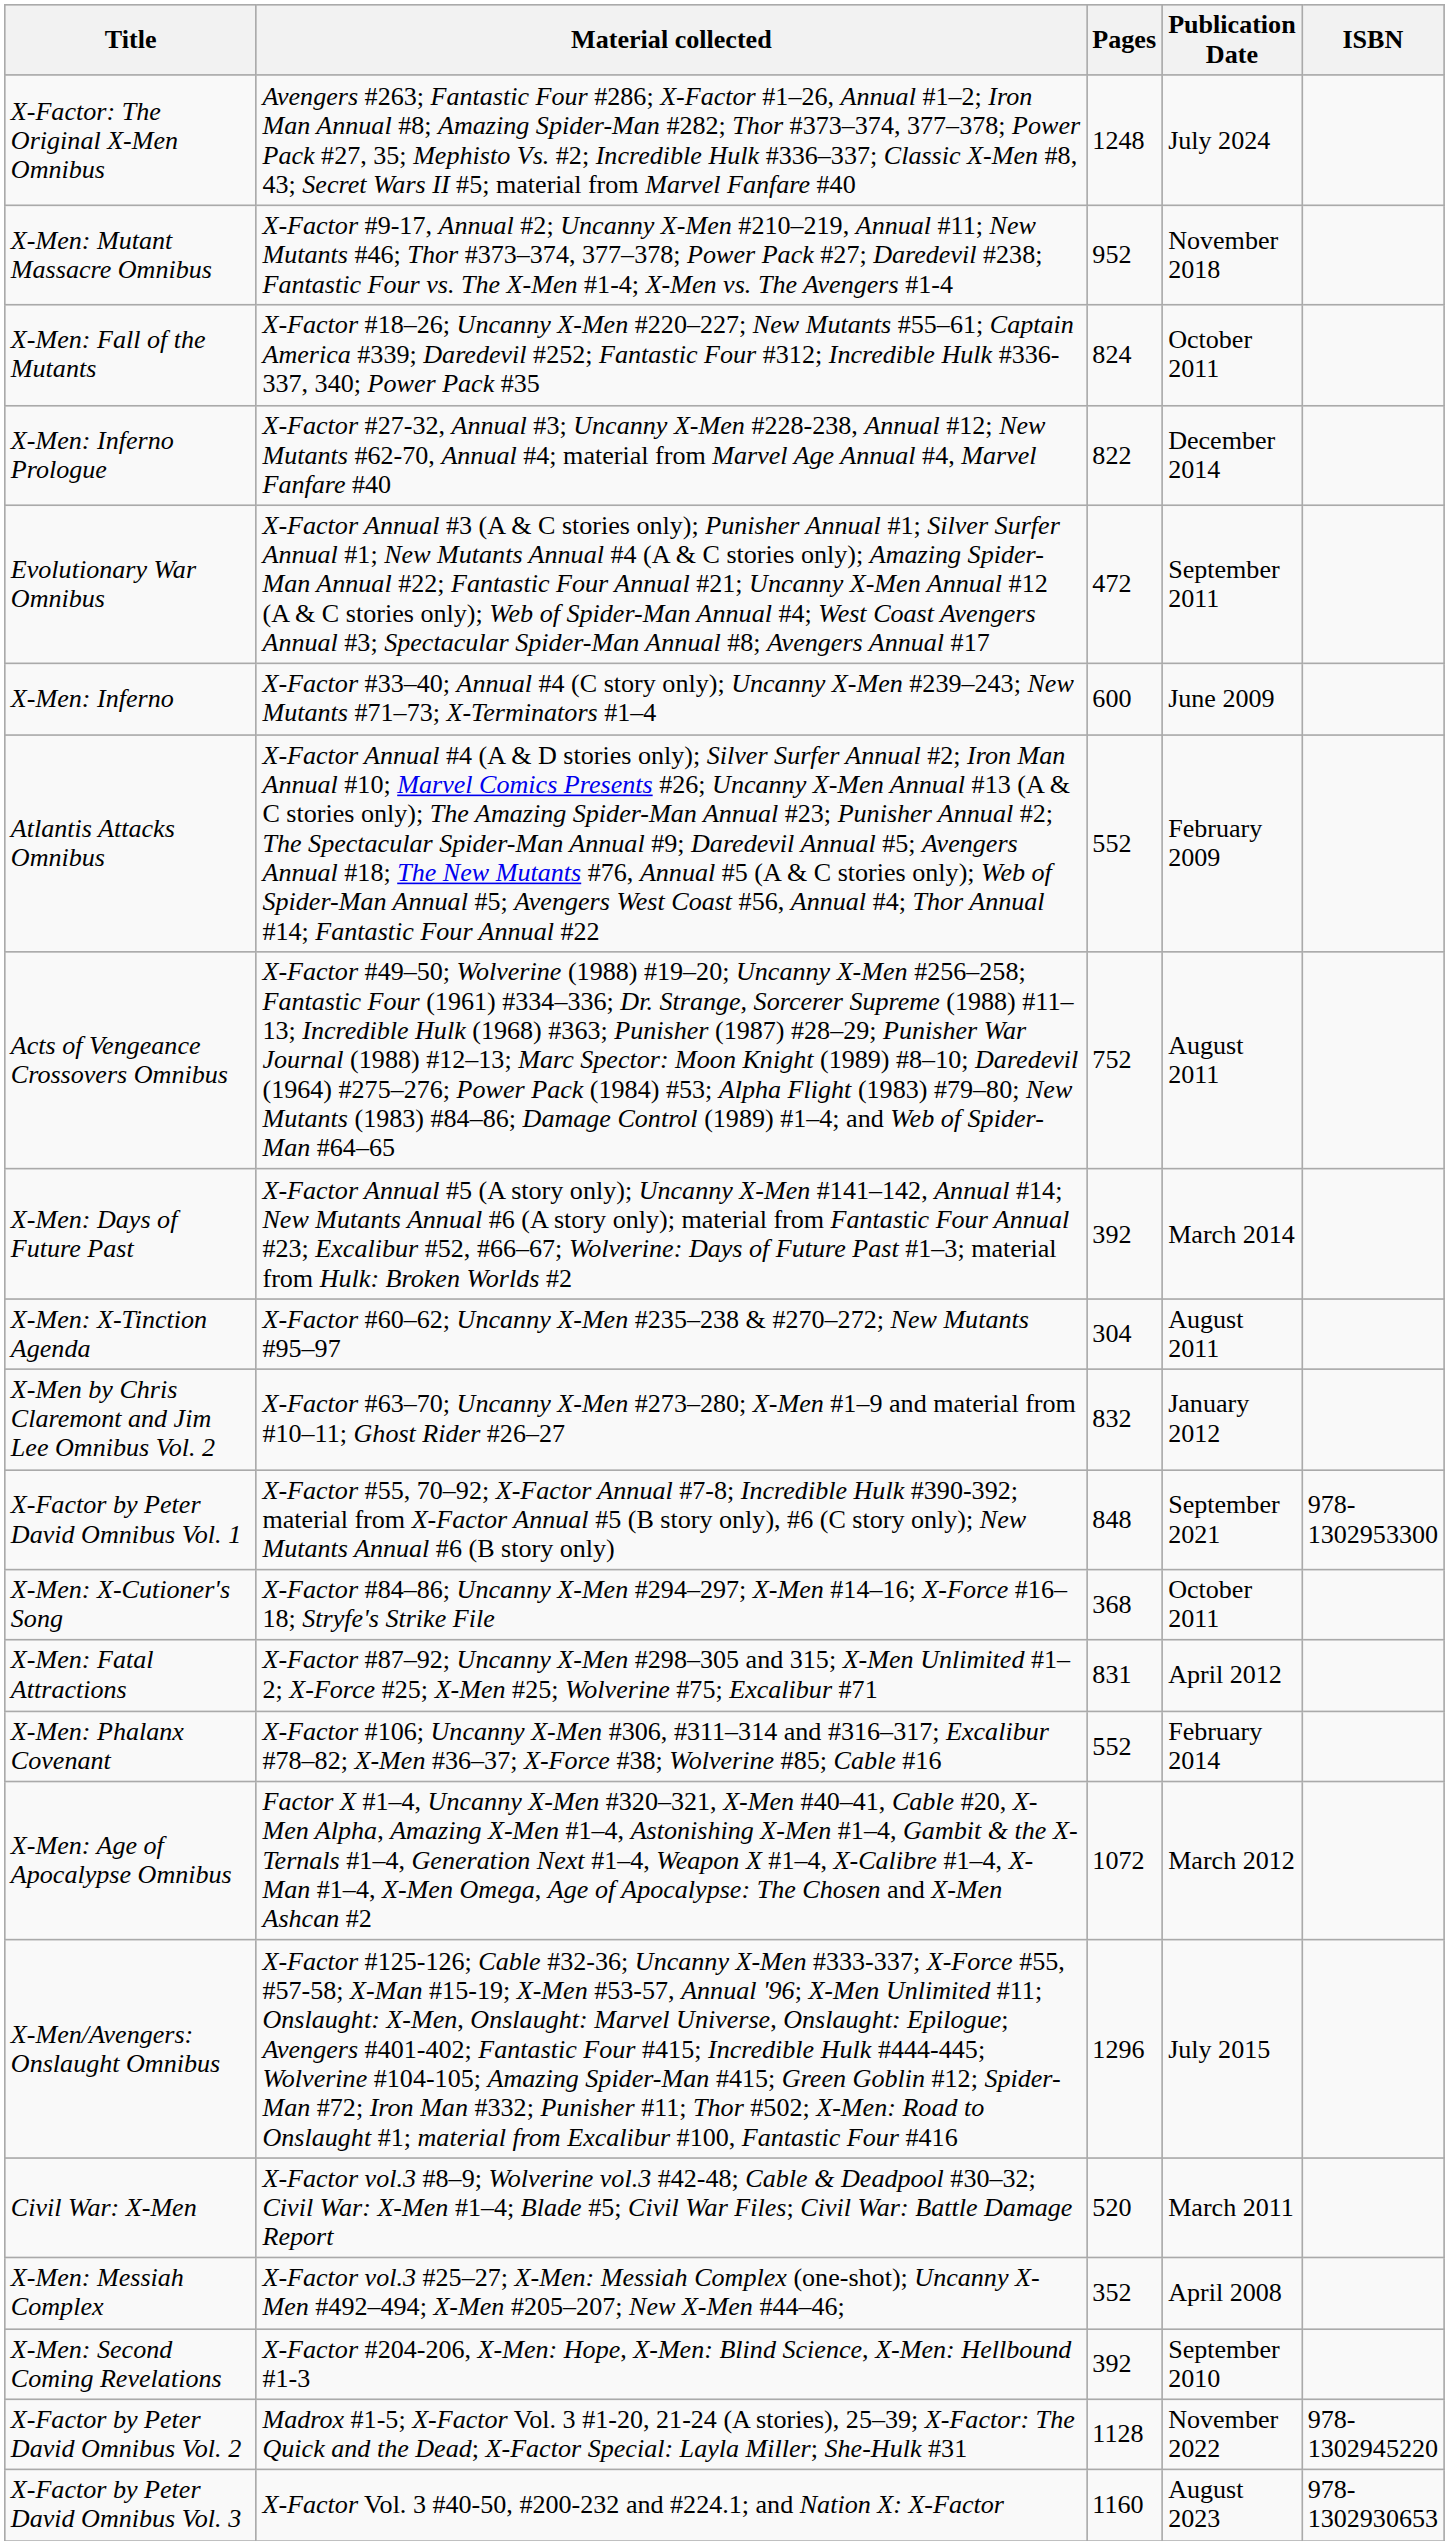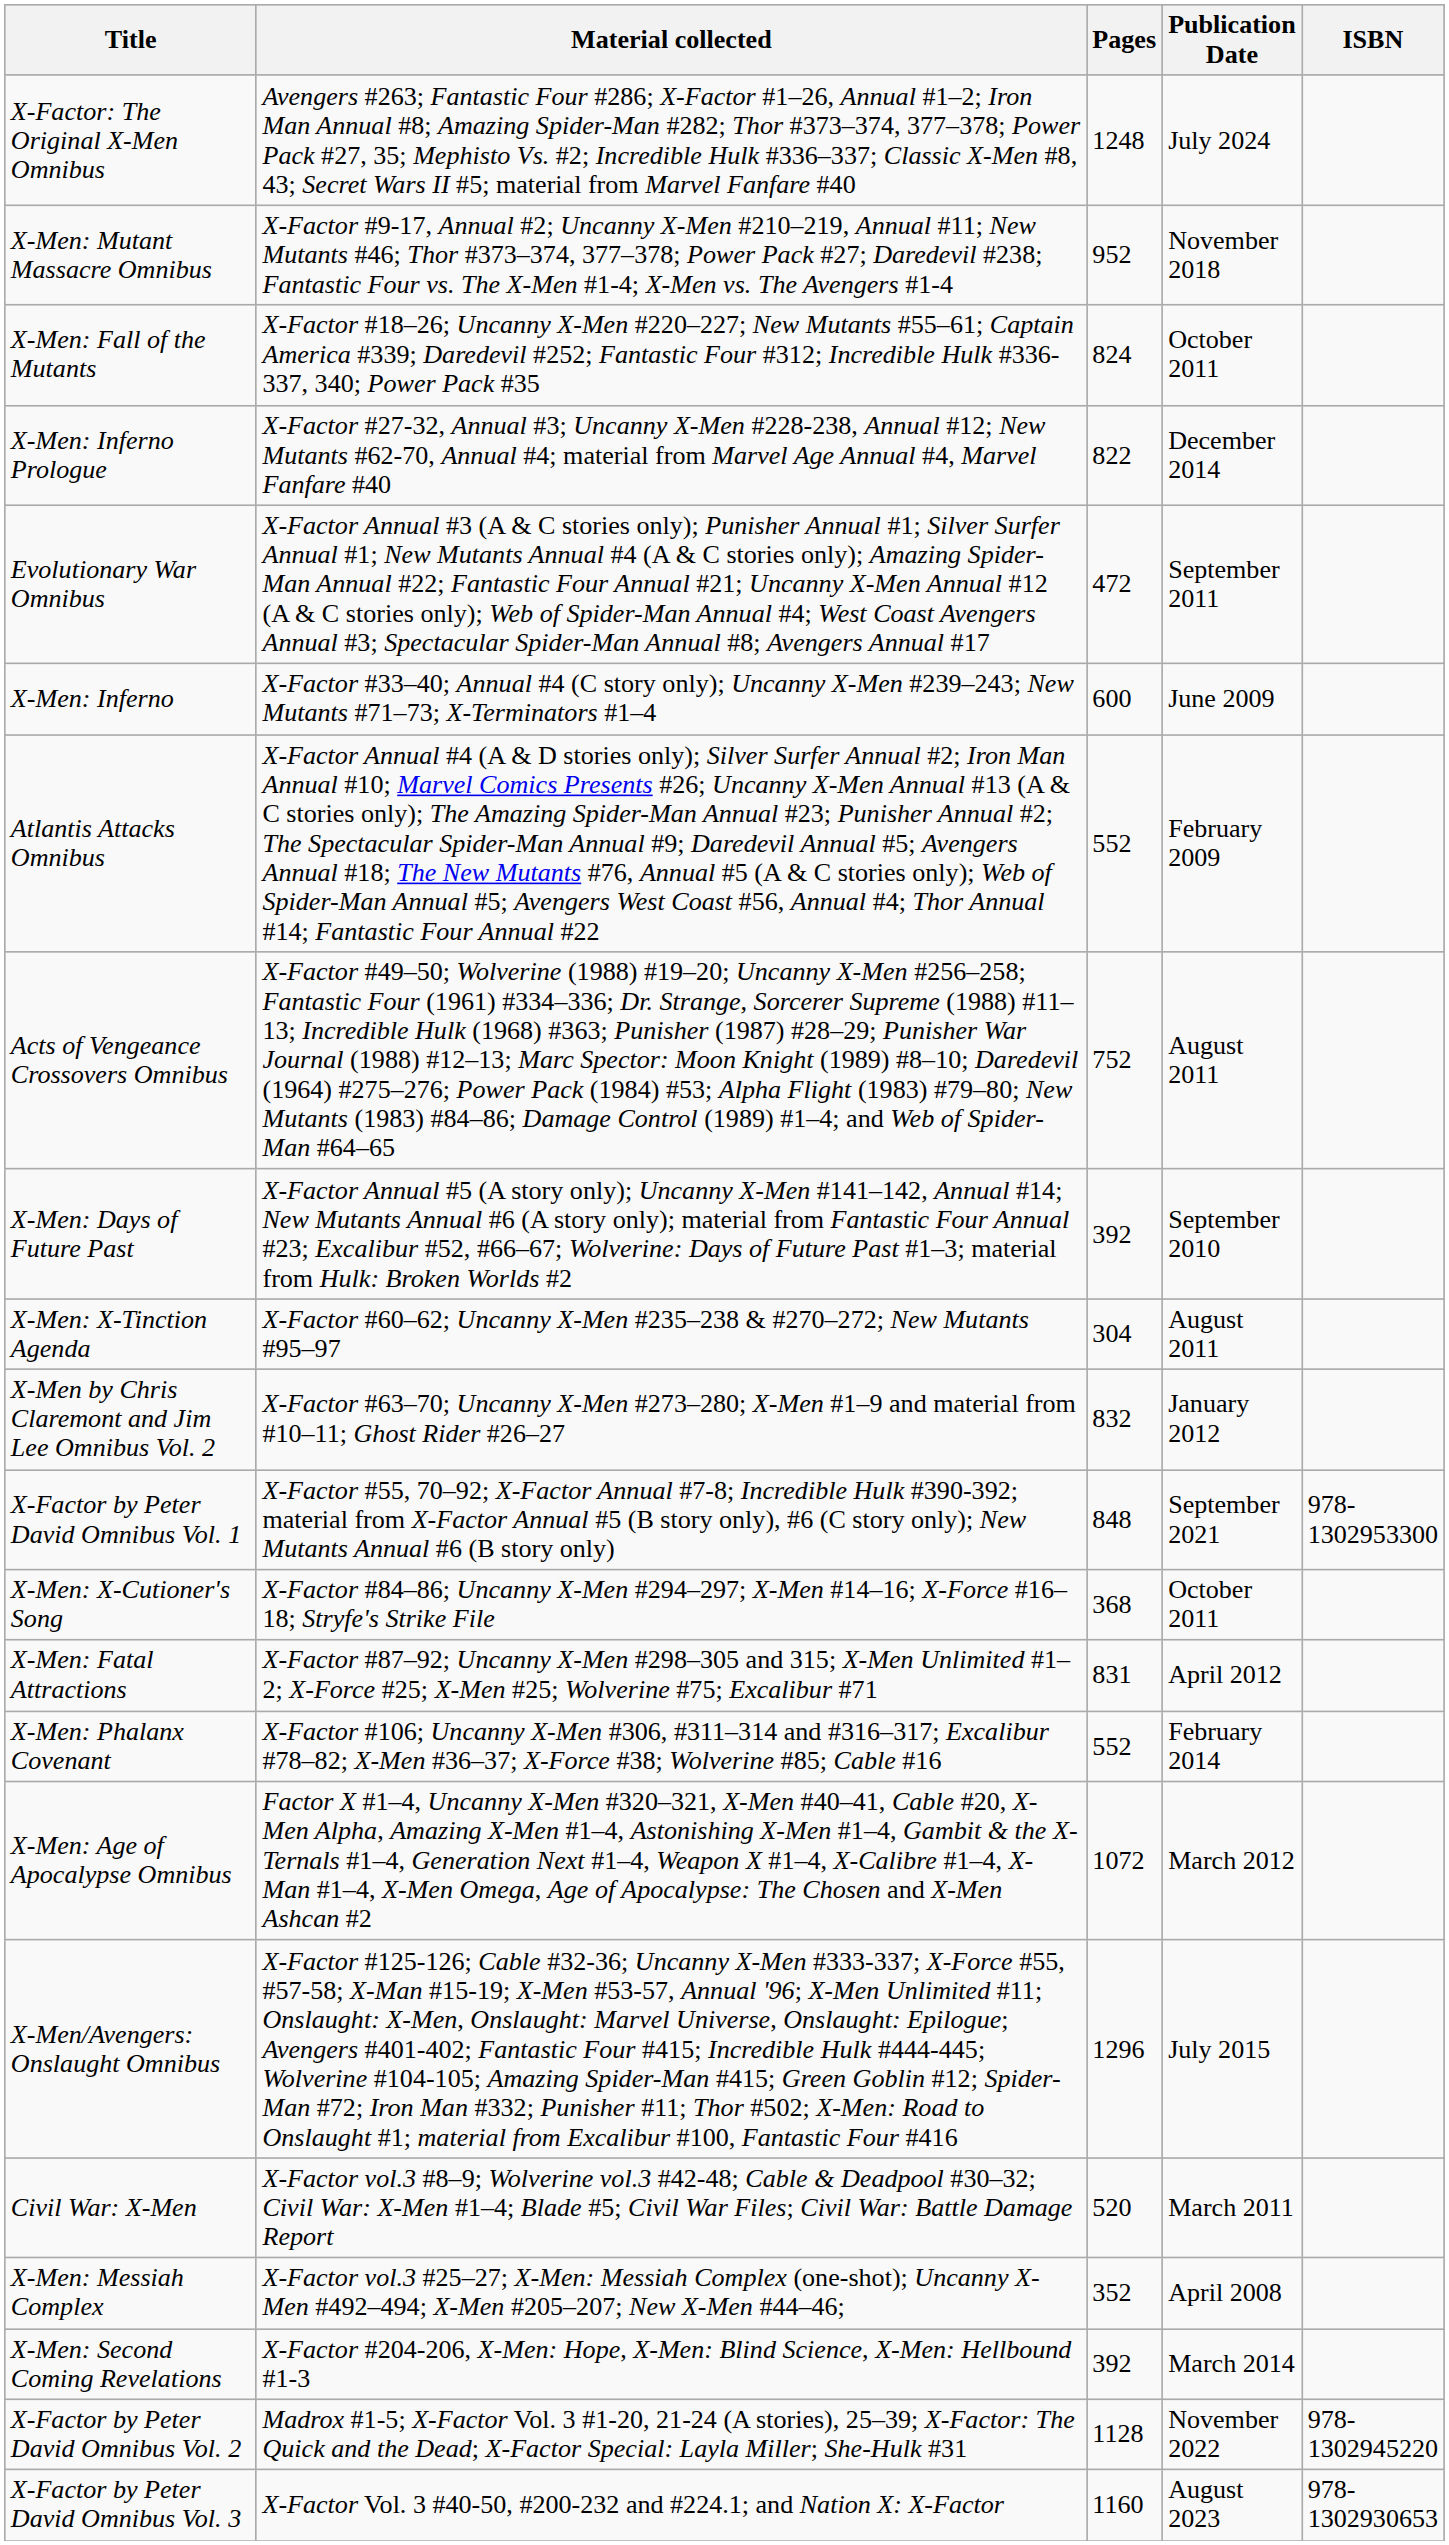X-Men: Days of Future Past | Publication Date: March 2014 -> September 2010
X-Men: Second Coming Revelations | Publication Date: September 2010 -> March 2014
